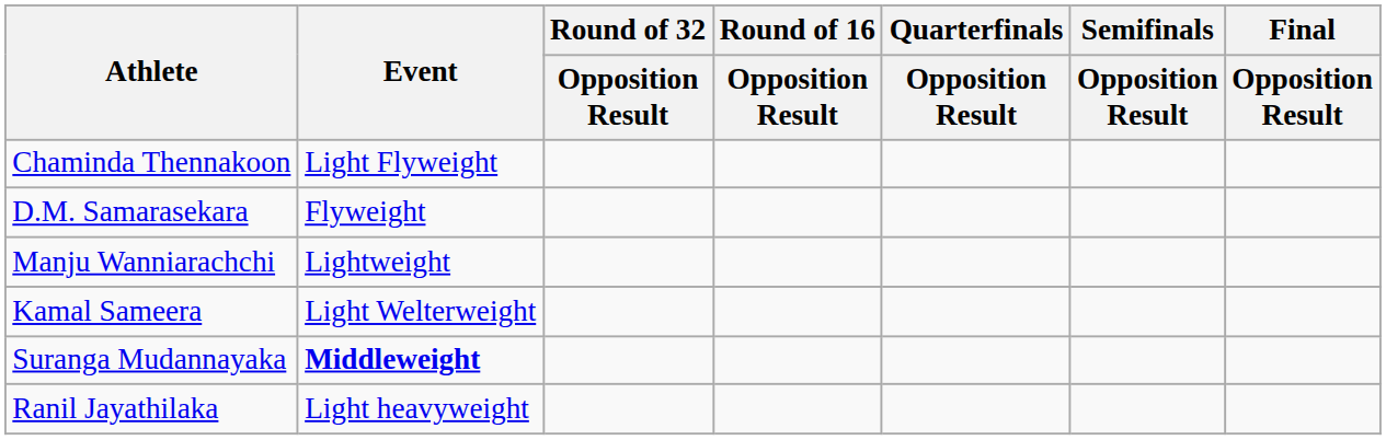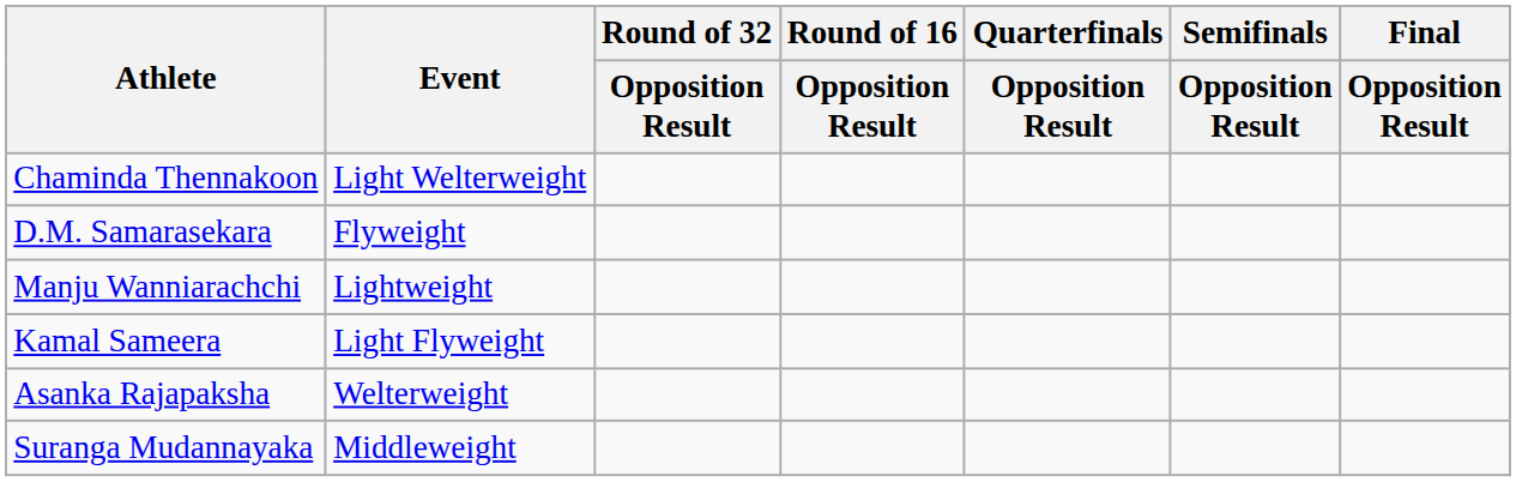Chaminda Thennakoon | Event: Light Flyweight -> Light Welterweight
Kamal Sameera | Event: Light Welterweight -> Light Flyweight
+ row: Asanka Rajapaksha | Welterweight
Suranga Mudannayaka | Event: bold -> normal
- row: Ranil Jayathilaka | Light heavyweight
